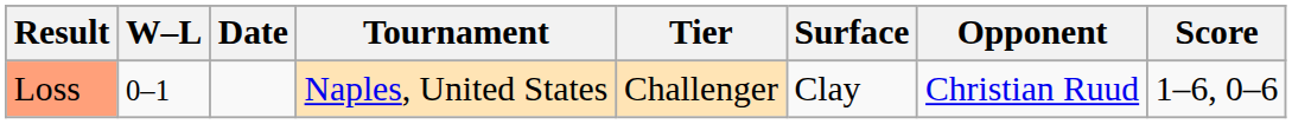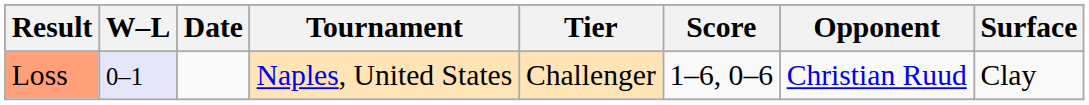columns swapped: Surface <-> Score
Loss | W–L: no background -> lavender background
